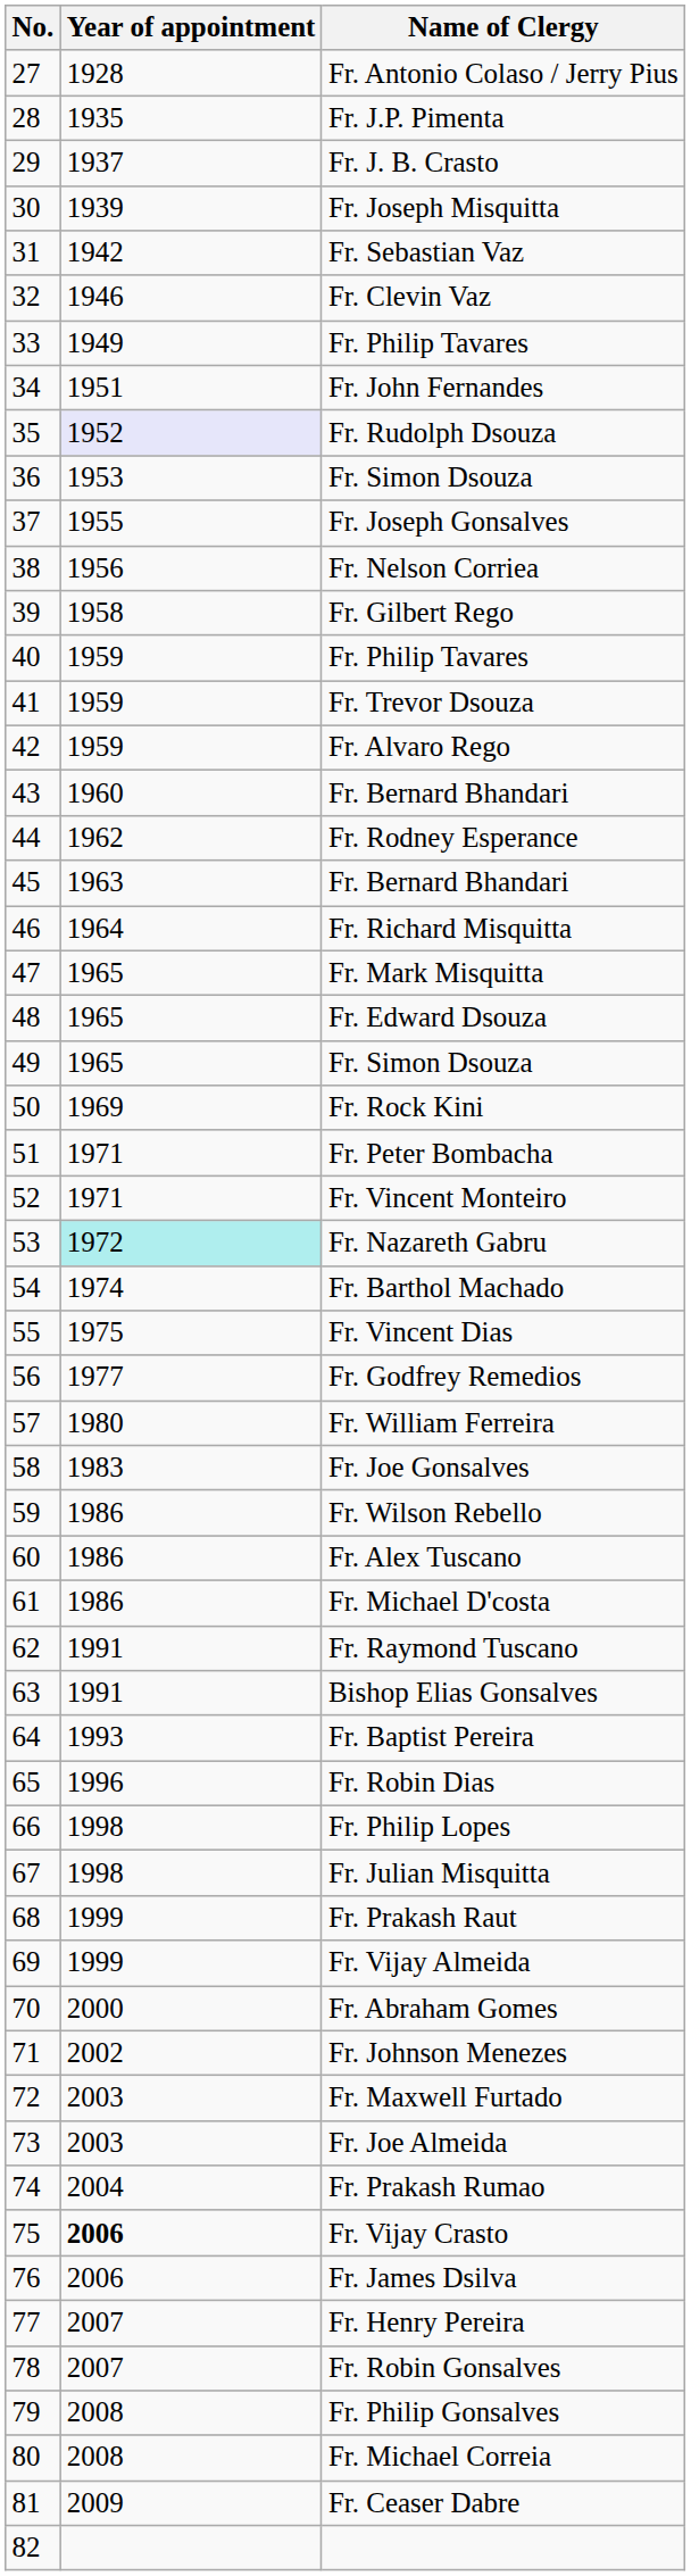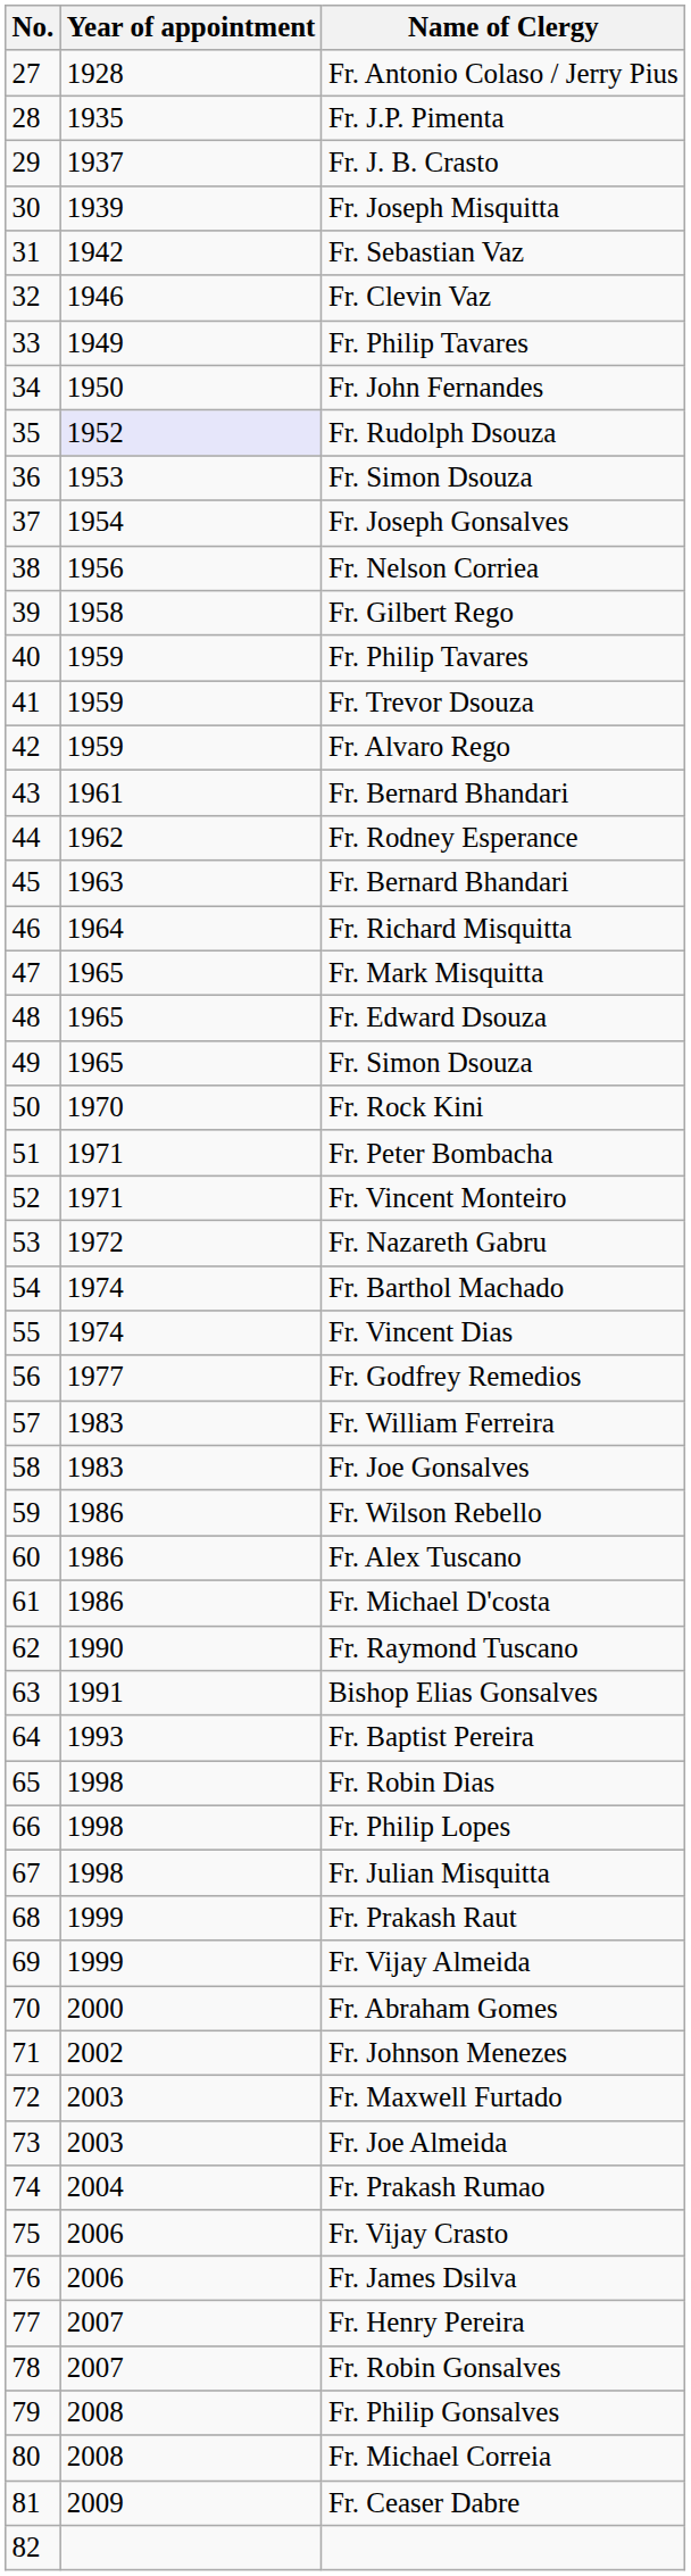Fr. John Fernandes | Year of appointment: 1951 -> 1950
Fr. Joseph Gonsalves | Year of appointment: 1955 -> 1954
43 / Fr. Bernard Bhandari | Year of appointment: 1960 -> 1961
Fr. Rock Kini | Year of appointment: 1969 -> 1970
Fr. Nazareth Gabru | Year of appointment: paleturquoise background -> no background
Fr. Vincent Dias | Year of appointment: 1975 -> 1974
Fr. William Ferreira | Year of appointment: 1980 -> 1983
Fr. Raymond Tuscano | Year of appointment: 1991 -> 1990
Fr. Robin Dias | Year of appointment: 1996 -> 1998
Fr. Vijay Crasto | Year of appointment: bold -> normal
